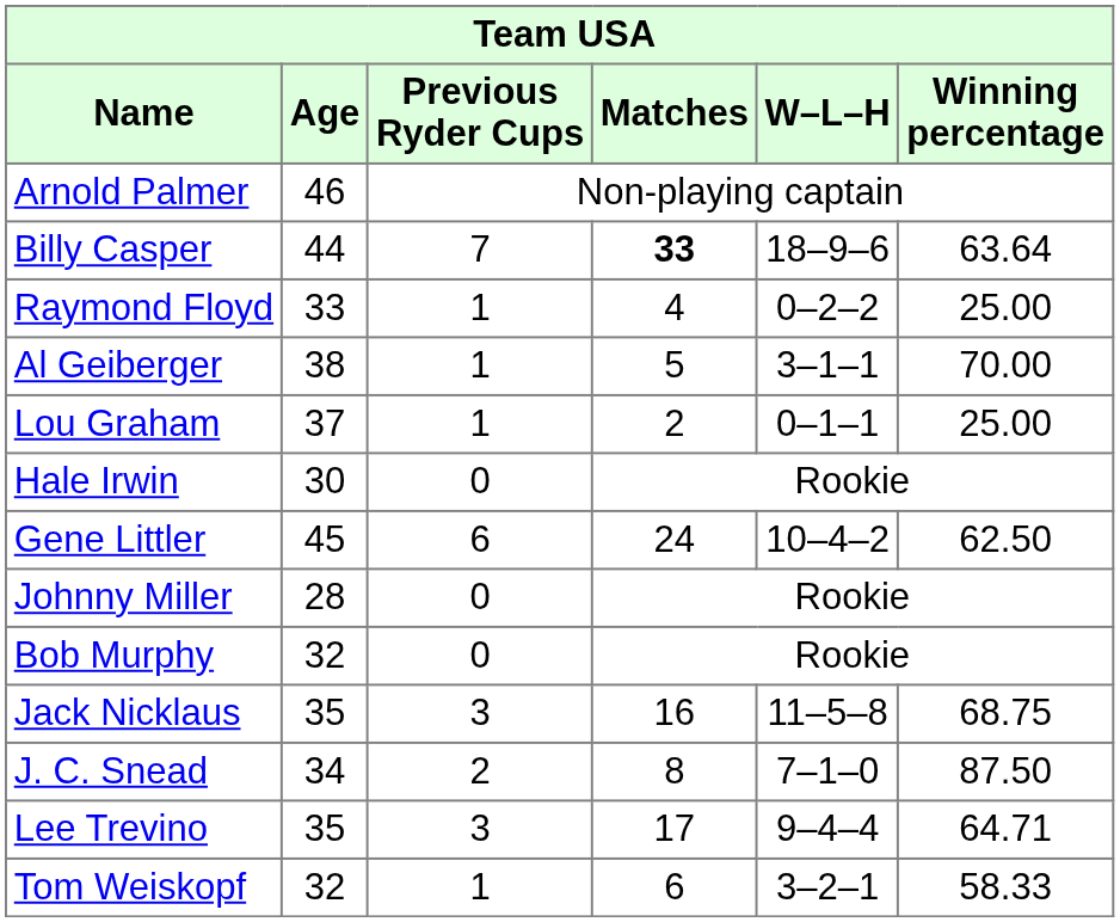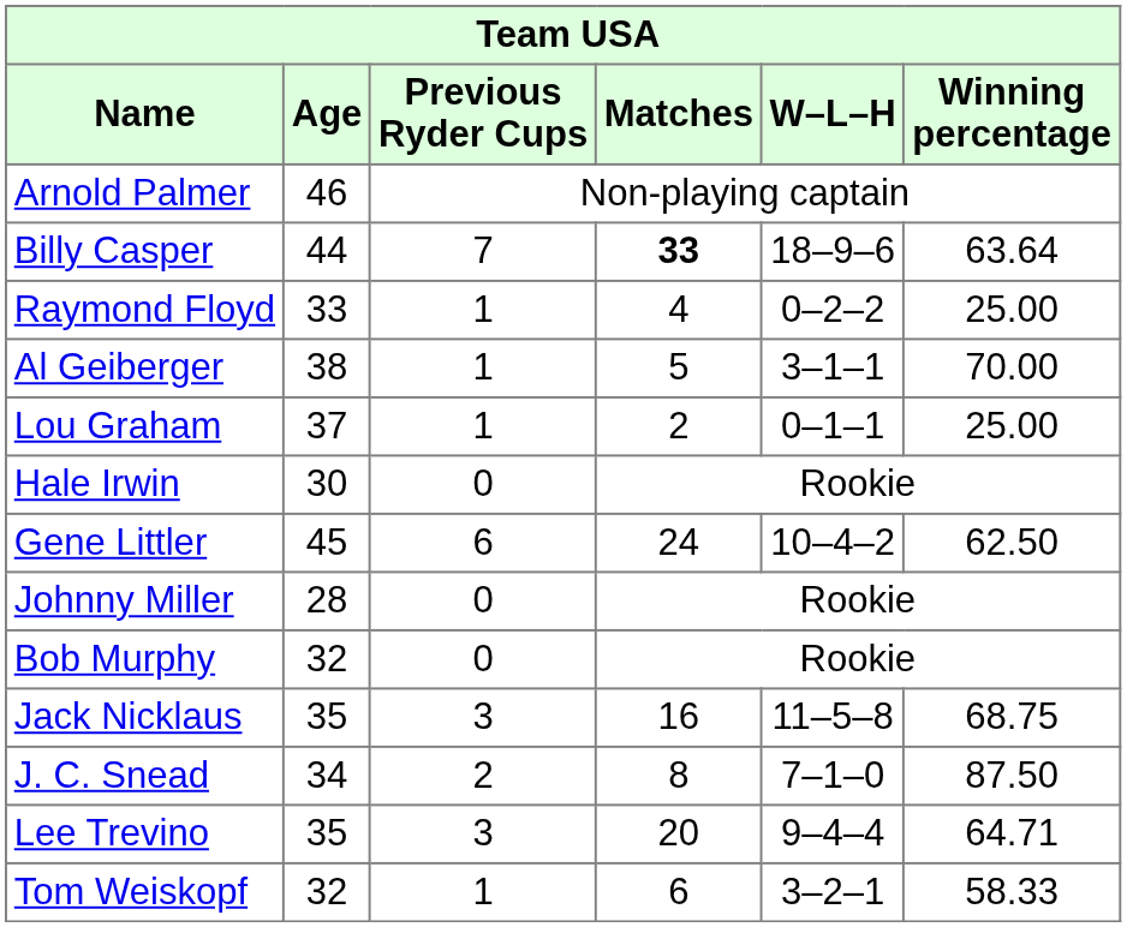Lee Trevino | Matches: 17 -> 20
